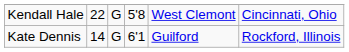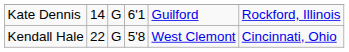rows swapped: Kate Dennis <-> Kendall Hale
